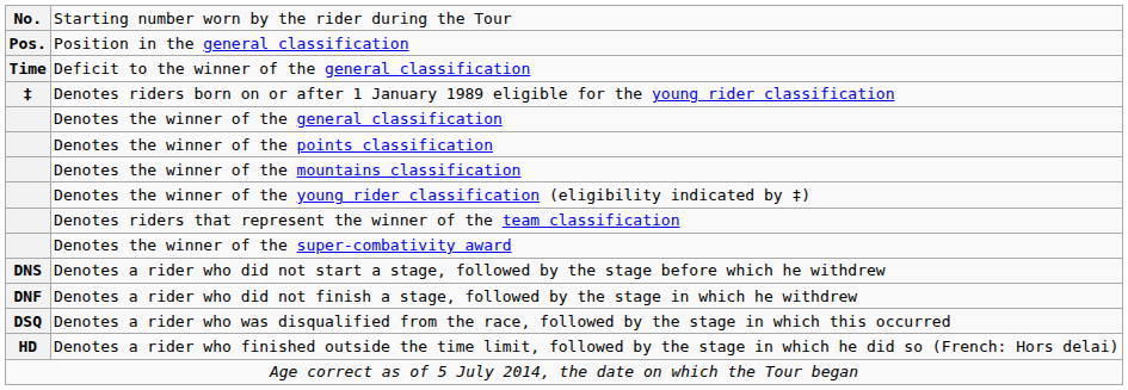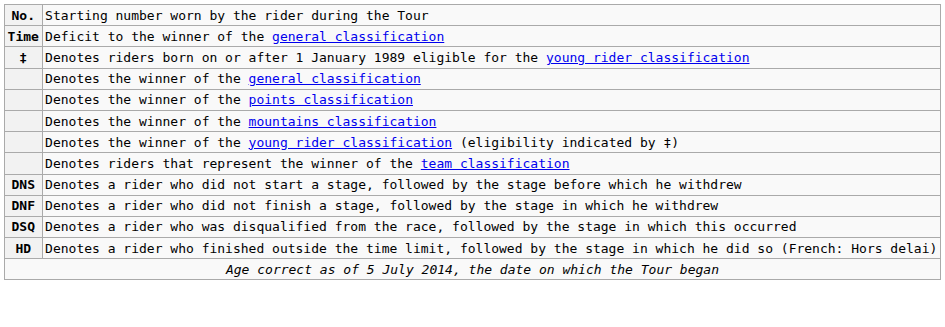- row: Pos. | Position in the general classification
- row: Denotes the winner of the super-combativity award
